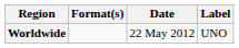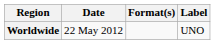columns swapped: Date <-> Format(s)
